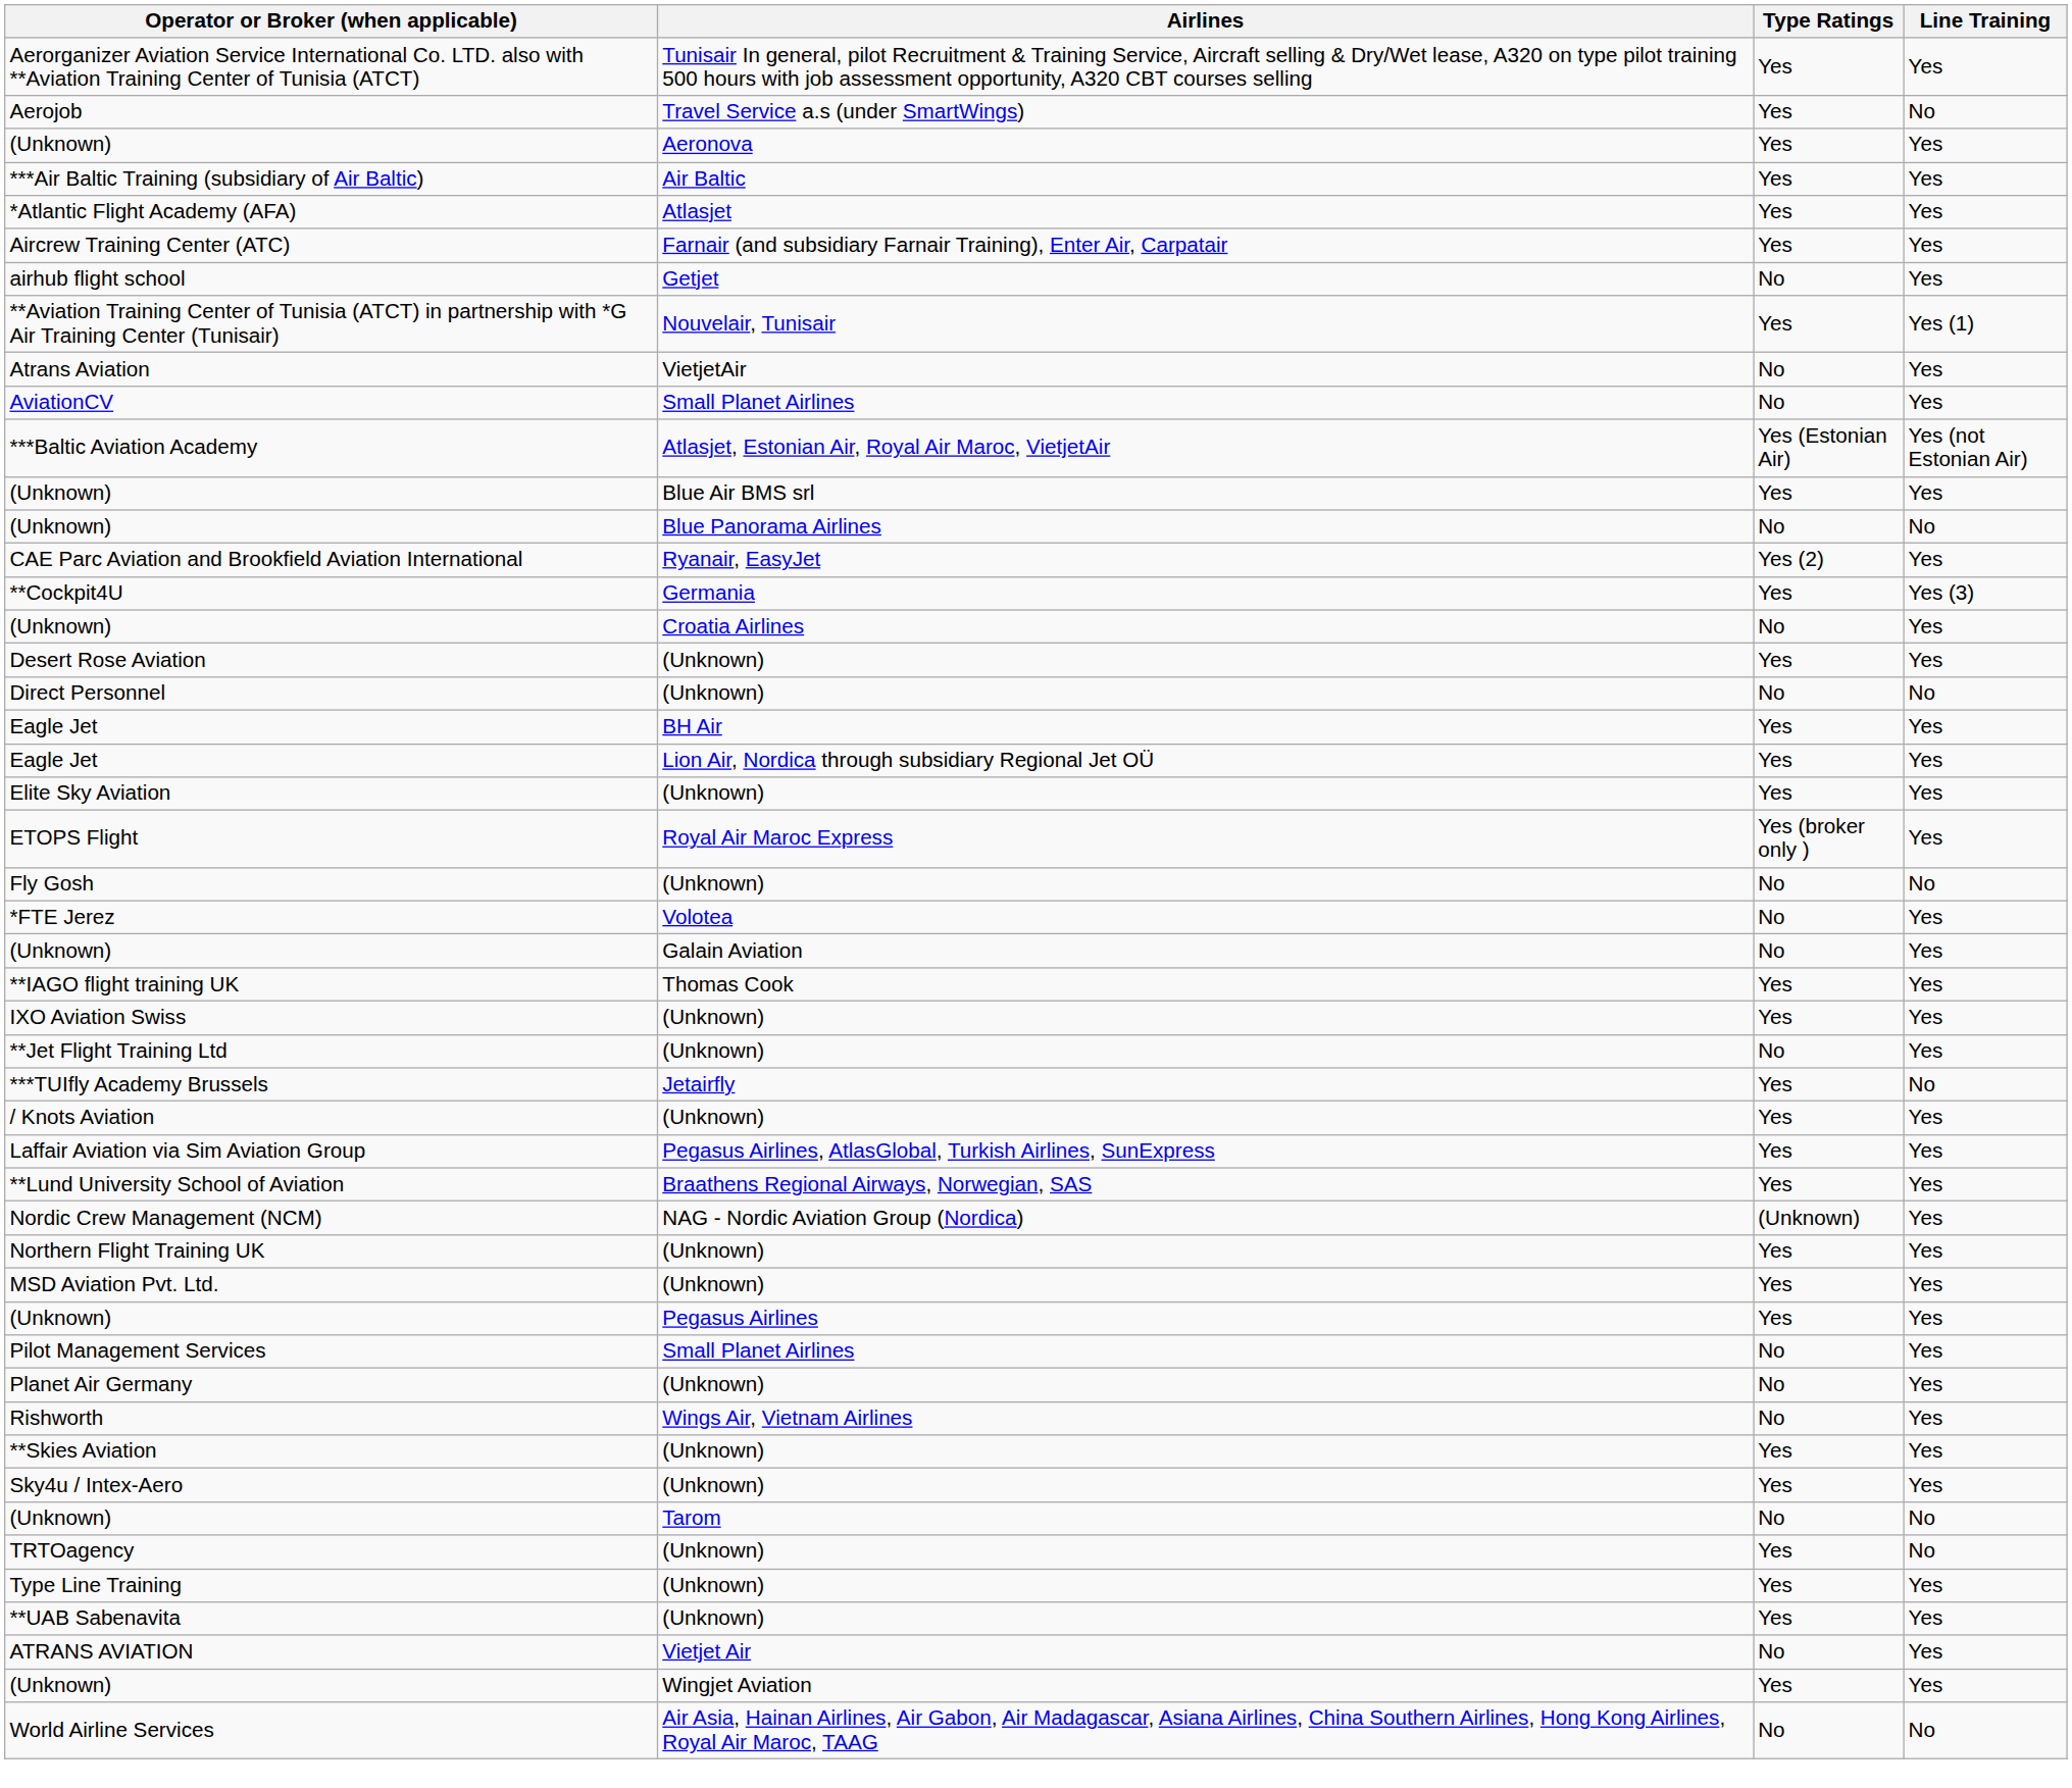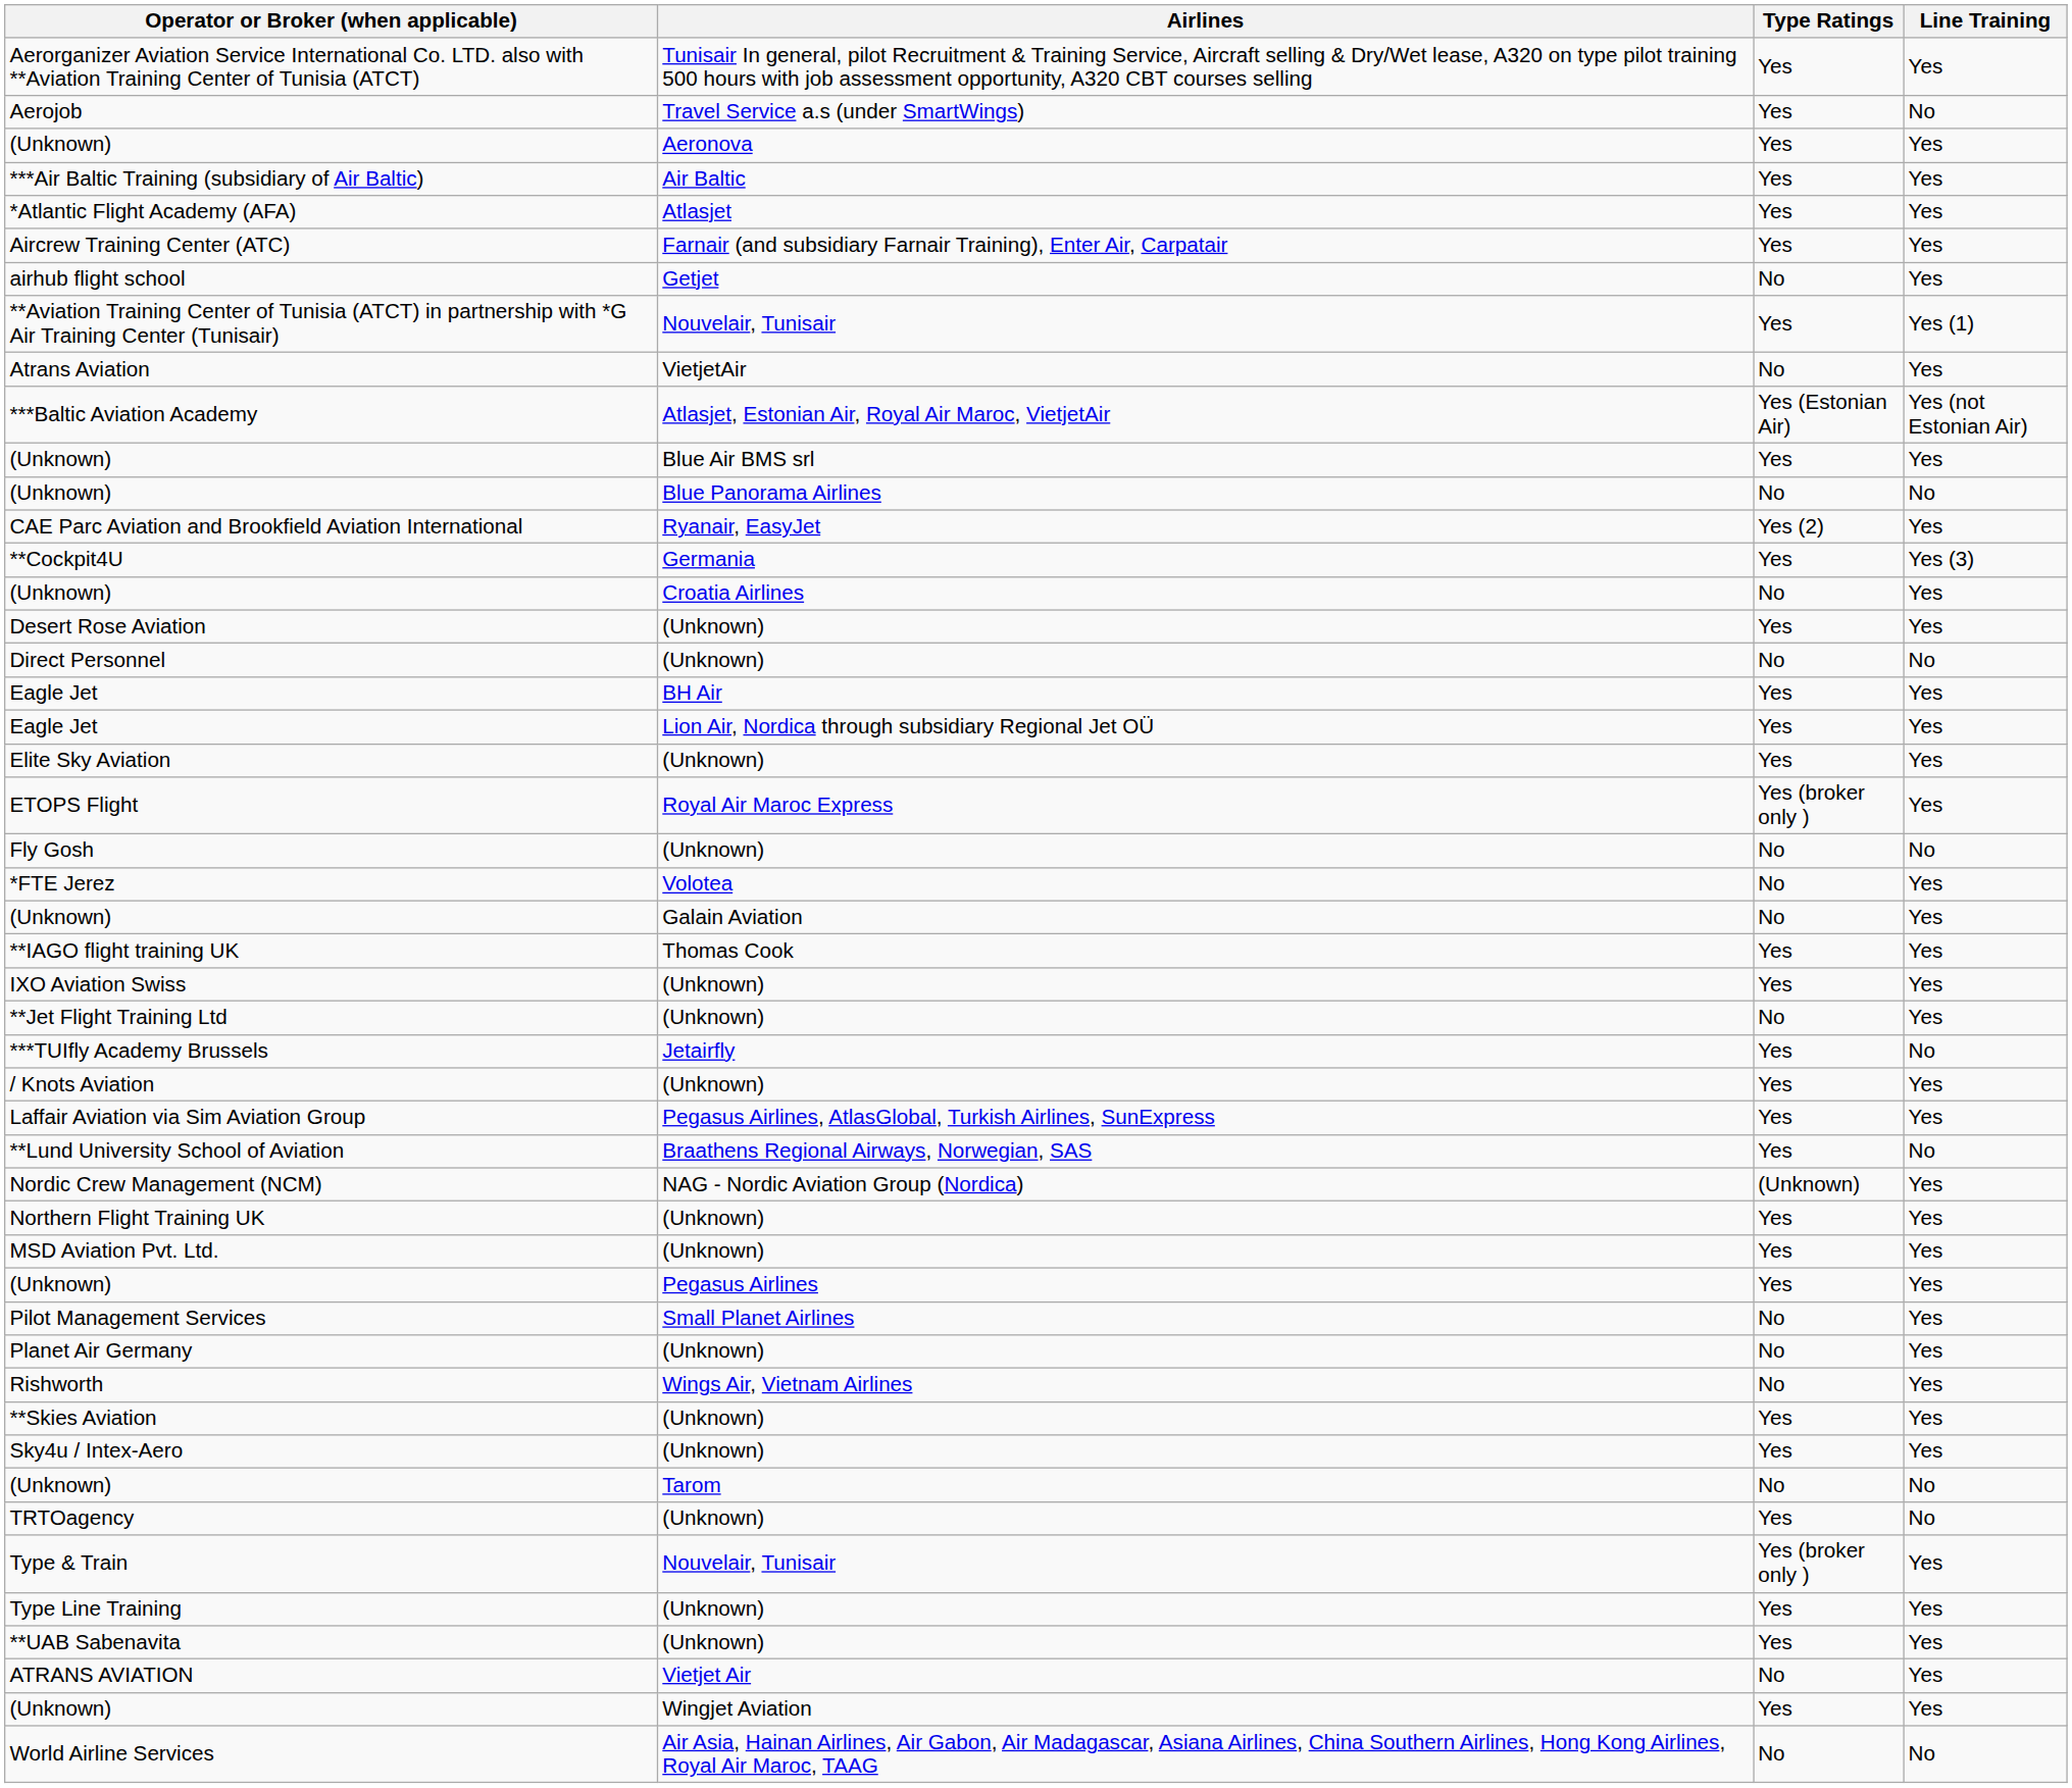- row: AviationCV | Small Planet Airlines | No | Yes
**Lund University School of Aviation | Line Training: Yes -> No
+ row: Type & Train | Nouvelair, Tunisair | Yes (broker only ) | Yes
